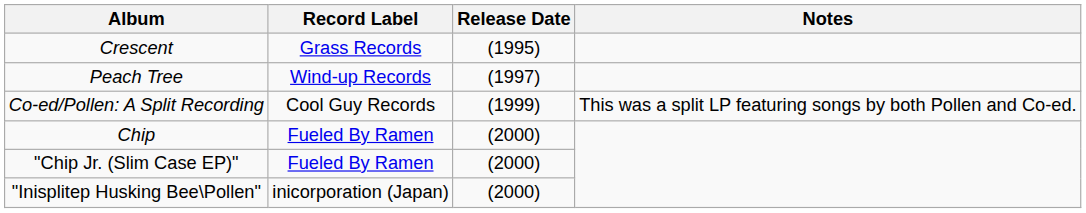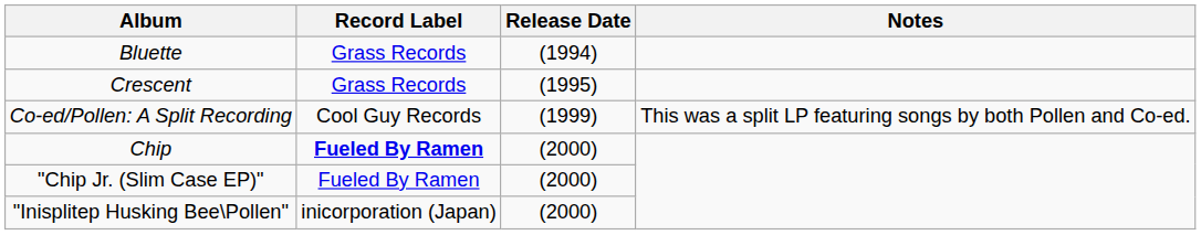+ row: Bluette | Grass Records | (1994)
- row: Peach Tree | Wind-up Records | (1997)
Chip | Record Label: normal -> bold
